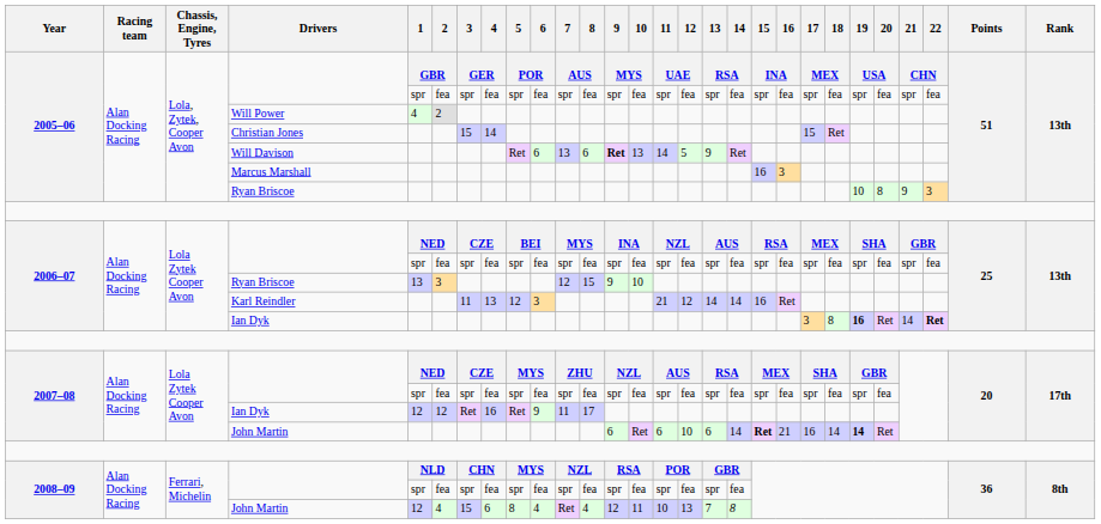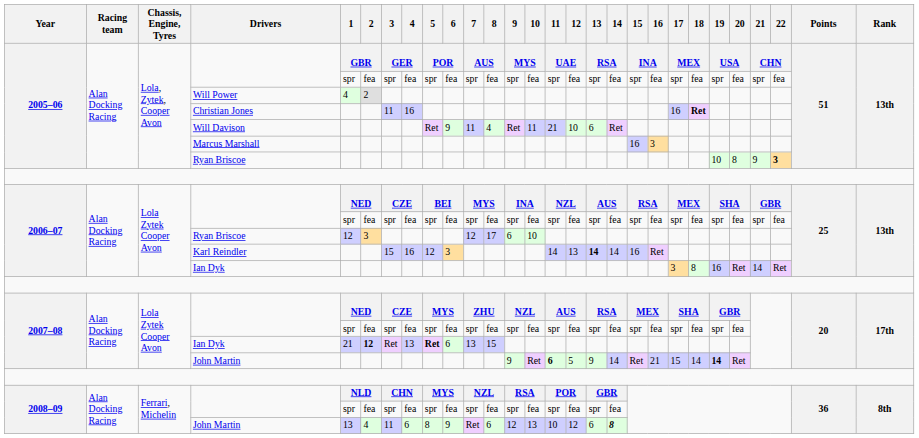Christian Jones | 3: 15 -> 11
Christian Jones | 4: 14 -> 16
Christian Jones | 17: 15 -> 16
Christian Jones | 18: normal -> bold
Will Davison | 6: 6 -> 9
Will Davison | 7: 13 -> 11
Will Davison | 8: 6 -> 4
Will Davison | 9: bold -> normal
Will Davison | 10: 13 -> 11
Will Davison | 11: 14 -> 21
Will Davison | 12: 5 -> 10
Will Davison | 13: 9 -> 6
2005–06 / Ryan Briscoe | 22: normal -> bold
2006–07 / Ryan Briscoe | 1: 13 -> 12
2006–07 / Ryan Briscoe | 8: 15 -> 17
2006–07 / Ryan Briscoe | 9: 9 -> 6
Karl Reindler | 3: 11 -> 15
Karl Reindler | 4: 13 -> 16
Karl Reindler | 11: 21 -> 14
Karl Reindler | 12: 12 -> 13
Karl Reindler | 13: normal -> bold
2006–07 / Ian Dyk | 19: bold -> normal
2006–07 / Ian Dyk | 22: bold -> normal
2007–08 / Ian Dyk | 1: 12 -> 21
2007–08 / Ian Dyk | 2: normal -> bold
2007–08 / Ian Dyk | 4: 16 -> 13
2007–08 / Ian Dyk | 5: normal -> bold
2007–08 / Ian Dyk | 6: 9 -> 6
2007–08 / Ian Dyk | 7: 11 -> 13
2007–08 / Ian Dyk | 8: 17 -> 15
2007–08 / John Martin | 9: 6 -> 9
2007–08 / John Martin | 11: normal -> bold
2007–08 / John Martin | 12: 10 -> 5
2007–08 / John Martin | 13: 6 -> 9
2007–08 / John Martin | 15: bold -> normal
2007–08 / John Martin | 17: 16 -> 15
2008–09 / John Martin | 1: 12 -> 13
2008–09 / John Martin | 3: 15 -> 11
2008–09 / John Martin | 6: 4 -> 9
2008–09 / John Martin | 8: 4 -> 6
2008–09 / John Martin | 10: 11 -> 13
2008–09 / John Martin | 12: 13 -> 12
2008–09 / John Martin | 13: 7 -> 6
2008–09 / John Martin | 14: normal -> bold
